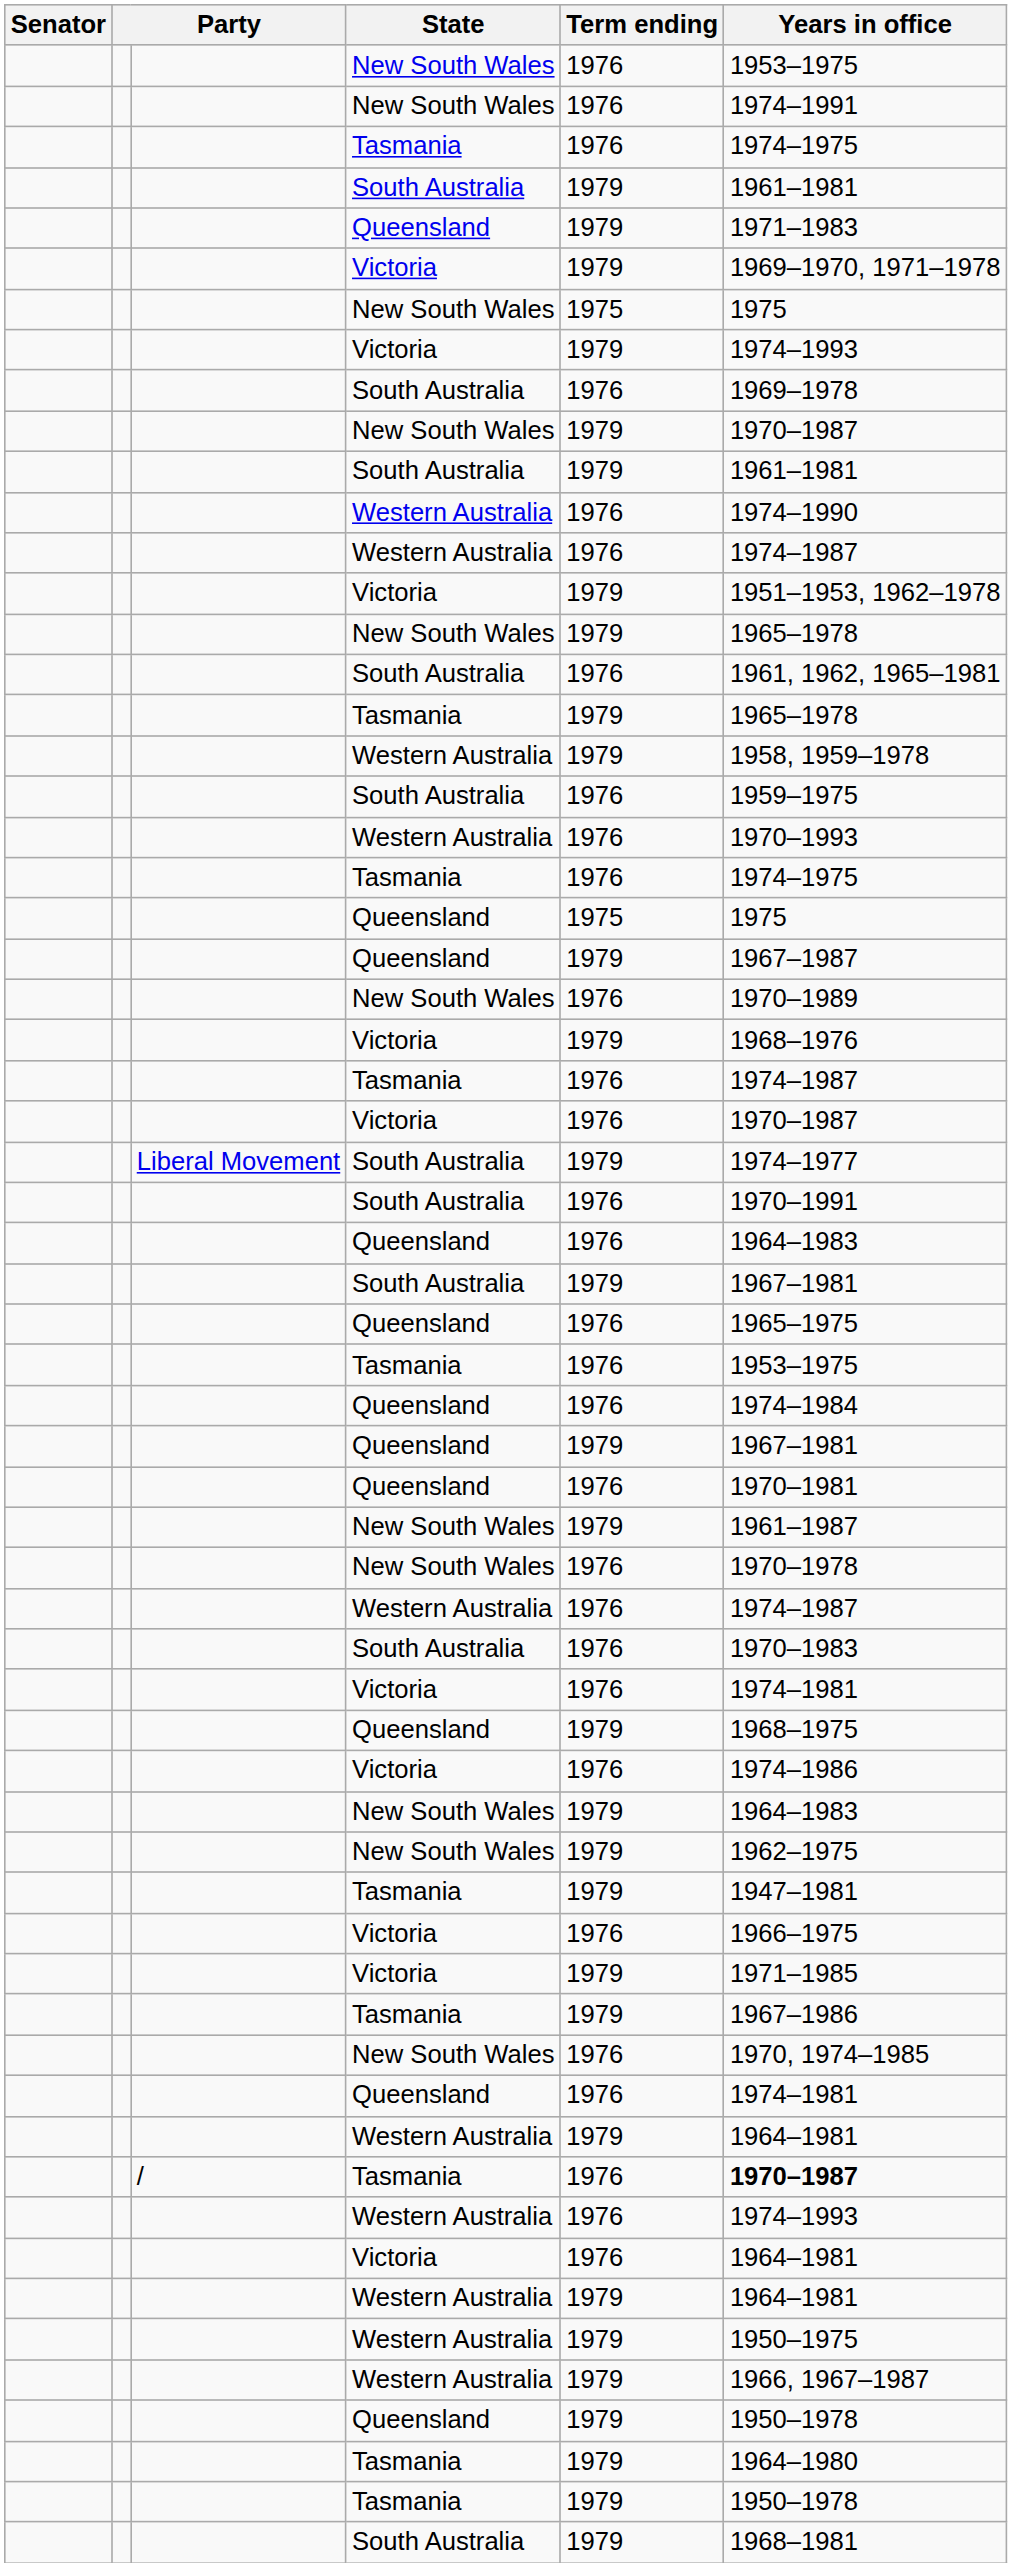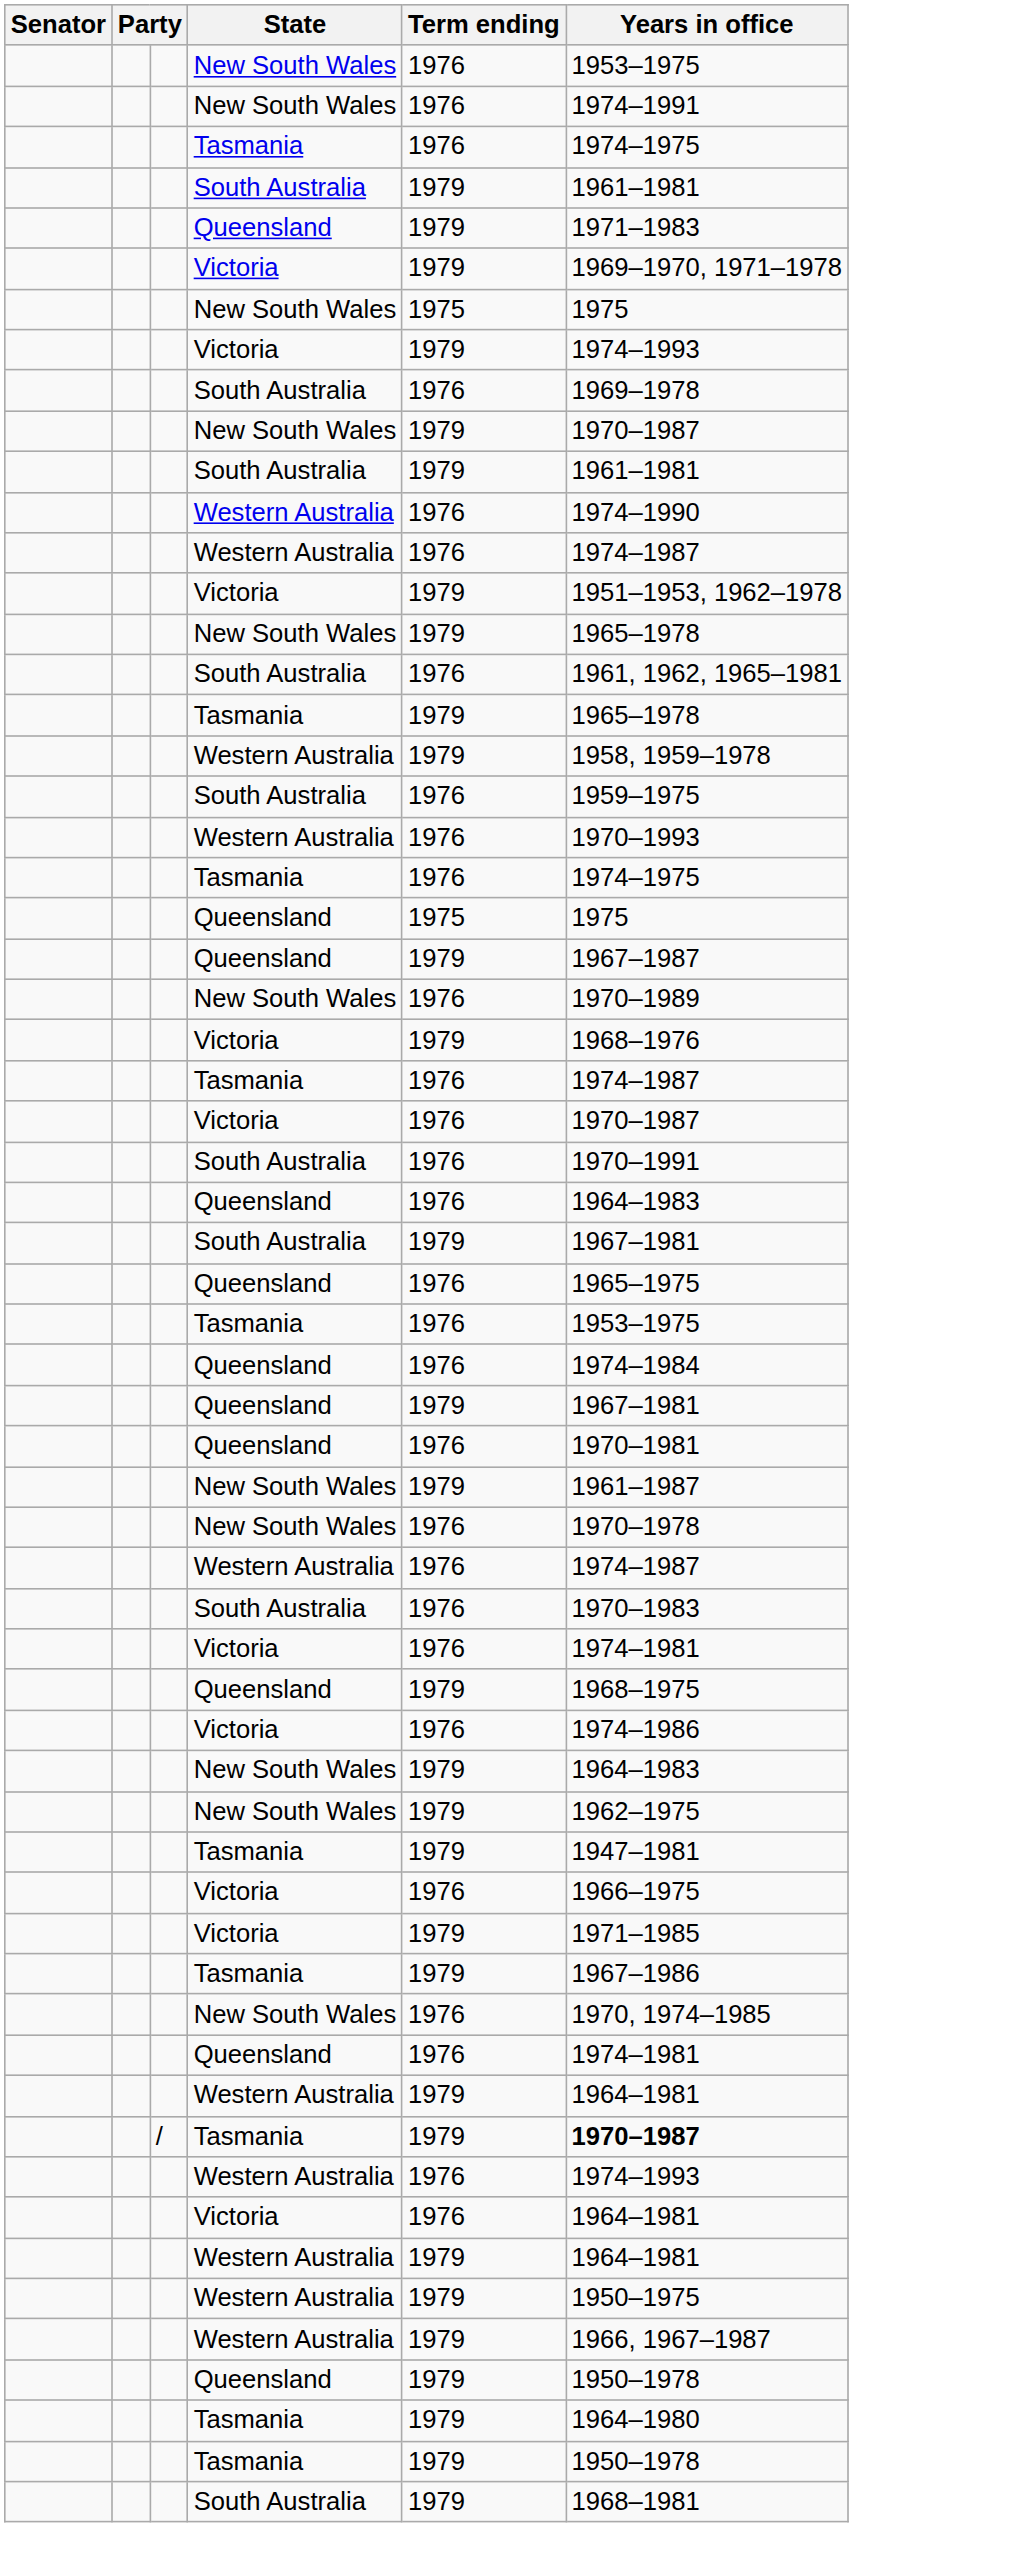- row: Liberal Movement | South Australia | 1979 | 1974–1977
/ / Tasmania | Term ending: 1976 -> 1979
